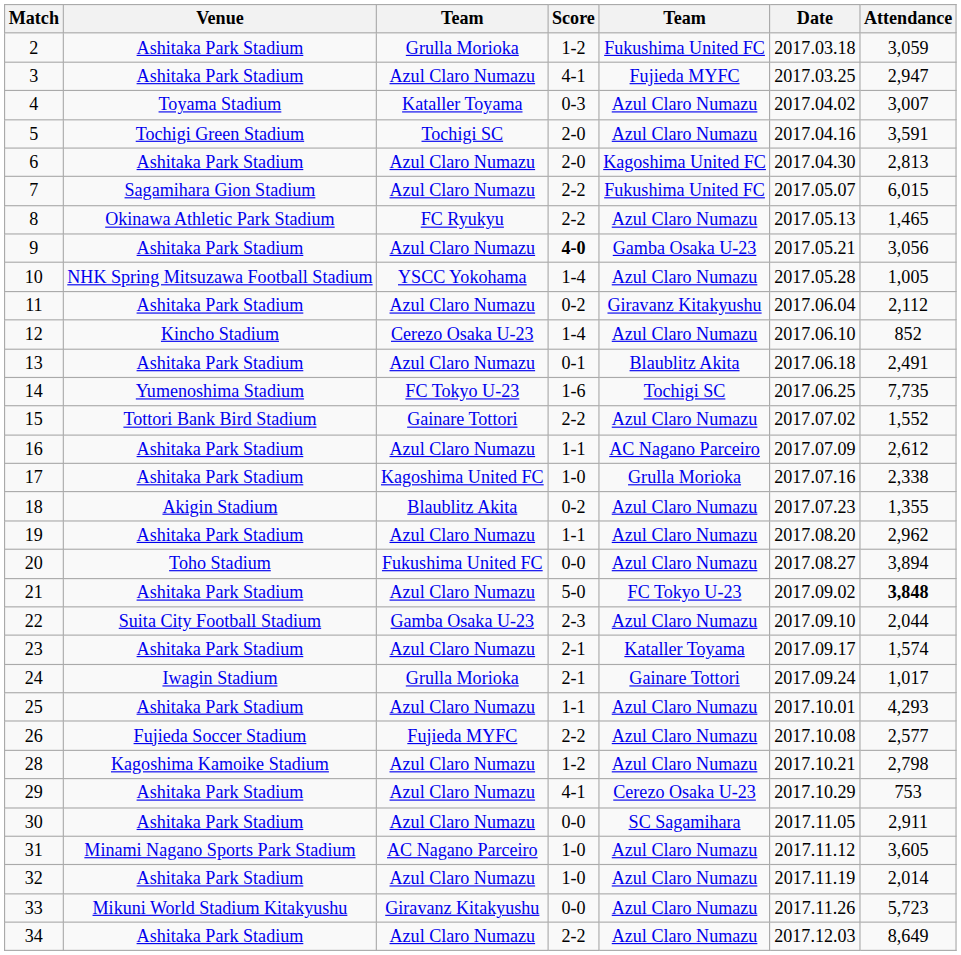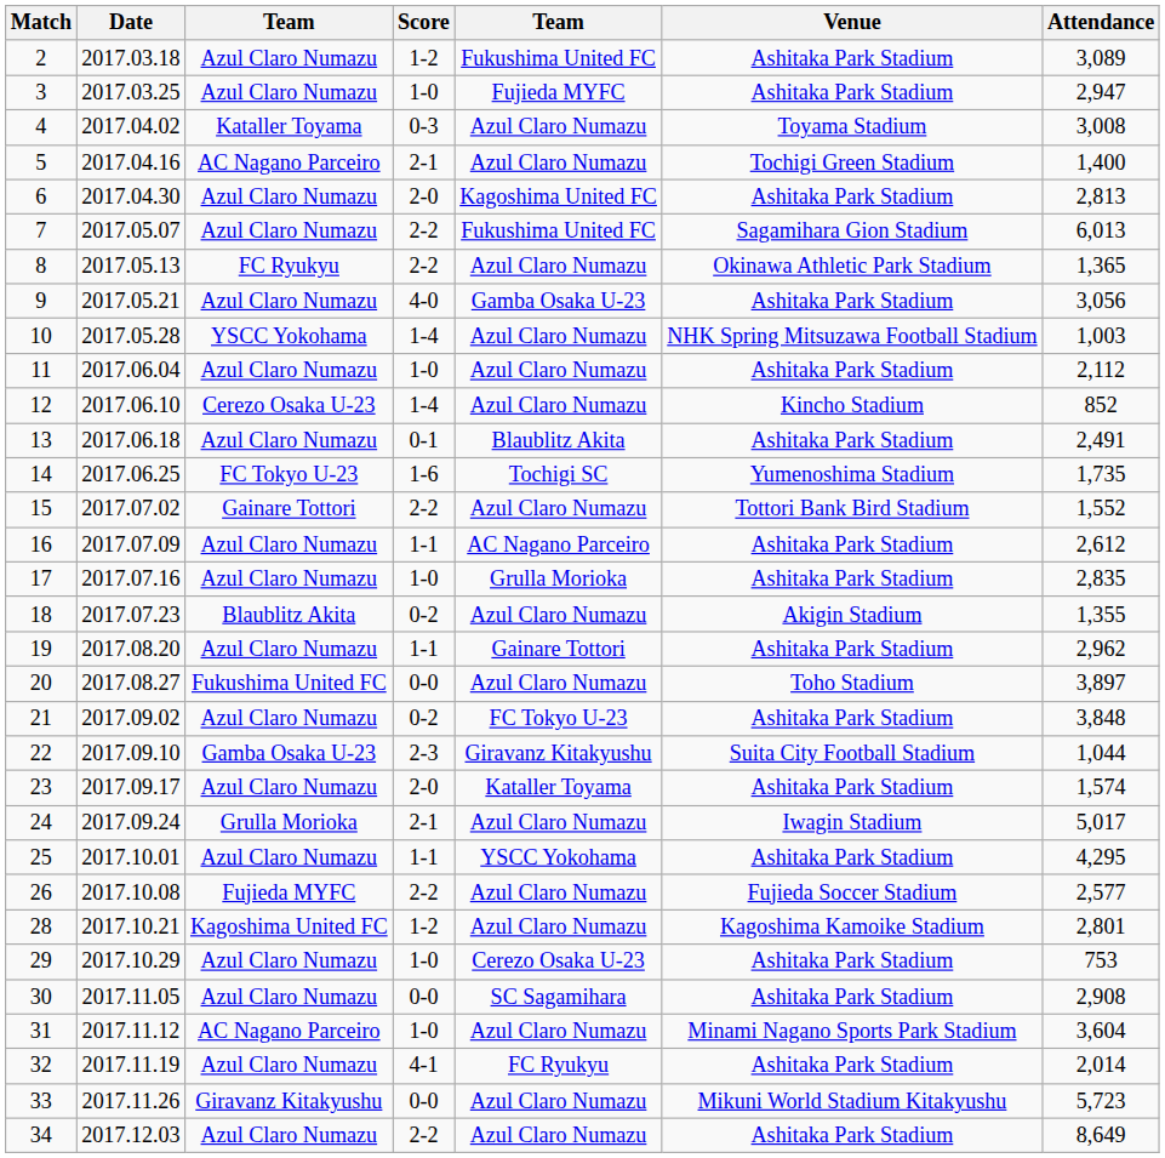columns swapped: Date <-> Venue
2 | column 3: Grulla Morioka -> Azul Claro Numazu
2 | Attendance: 3,059 -> 3,089
3 | Score: 4-1 -> 1-0
4 | Attendance: 3,007 -> 3,008
5 | column 3: Tochigi SC -> AC Nagano Parceiro
5 | Score: 2-0 -> 2-1
5 | Attendance: 3,591 -> 1,400
7 | Attendance: 6,015 -> 6,013
8 | Attendance: 1,465 -> 1,365
9 | Score: bold -> normal
10 | Attendance: 1,005 -> 1,003
11 | Score: 0-2 -> 1-0
11 | column 5: Giravanz Kitakyushu -> Azul Claro Numazu
14 | Attendance: 7,735 -> 1,735
17 | column 3: Kagoshima United FC -> Azul Claro Numazu
17 | Attendance: 2,338 -> 2,835
19 | column 5: Azul Claro Numazu -> Gainare Tottori
20 | Attendance: 3,894 -> 3,897
21 | Score: 5-0 -> 0-2
21 | Attendance: bold -> normal
22 | column 5: Azul Claro Numazu -> Giravanz Kitakyushu
22 | Attendance: 2,044 -> 1,044
23 | Score: 2-1 -> 2-0
24 | column 5: Gainare Tottori -> Azul Claro Numazu
24 | Attendance: 1,017 -> 5,017
25 | column 5: Azul Claro Numazu -> YSCC Yokohama
25 | Attendance: 4,293 -> 4,295
28 | column 3: Azul Claro Numazu -> Kagoshima United FC
28 | Attendance: 2,798 -> 2,801
29 | Score: 4-1 -> 1-0
30 | Attendance: 2,911 -> 2,908
31 | Attendance: 3,605 -> 3,604
32 | Score: 1-0 -> 4-1
32 | column 5: Azul Claro Numazu -> FC Ryukyu
